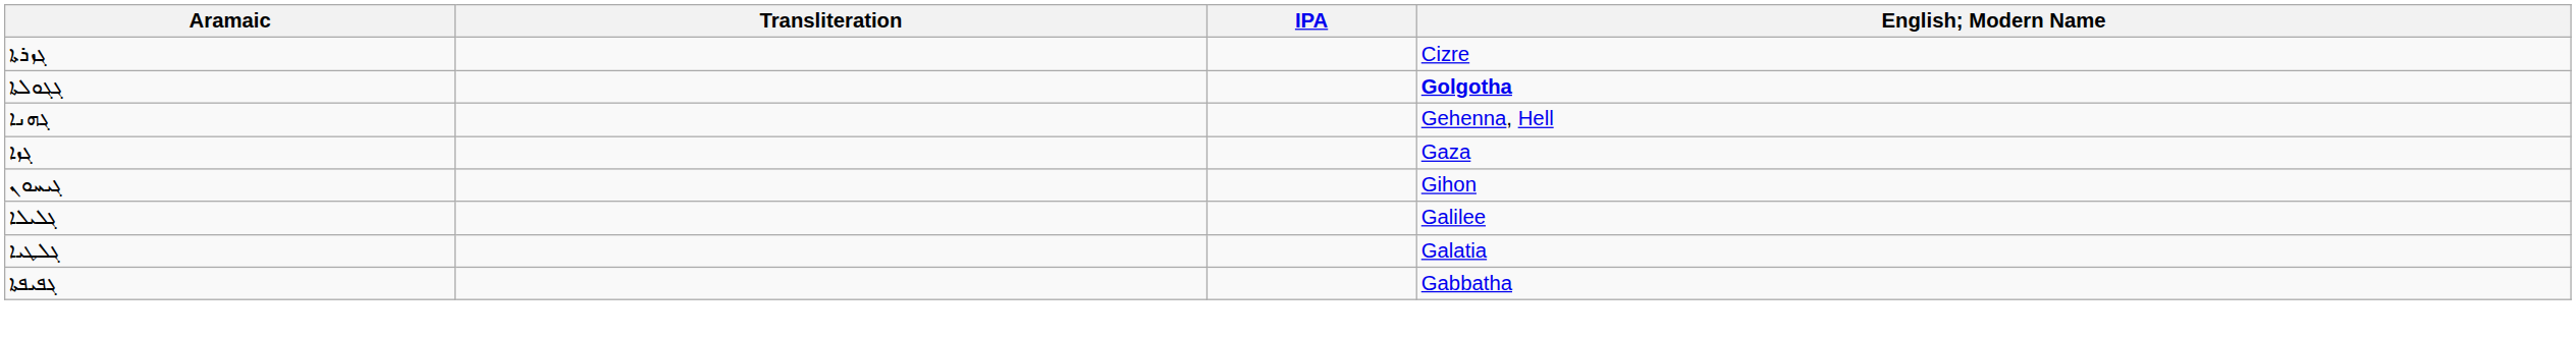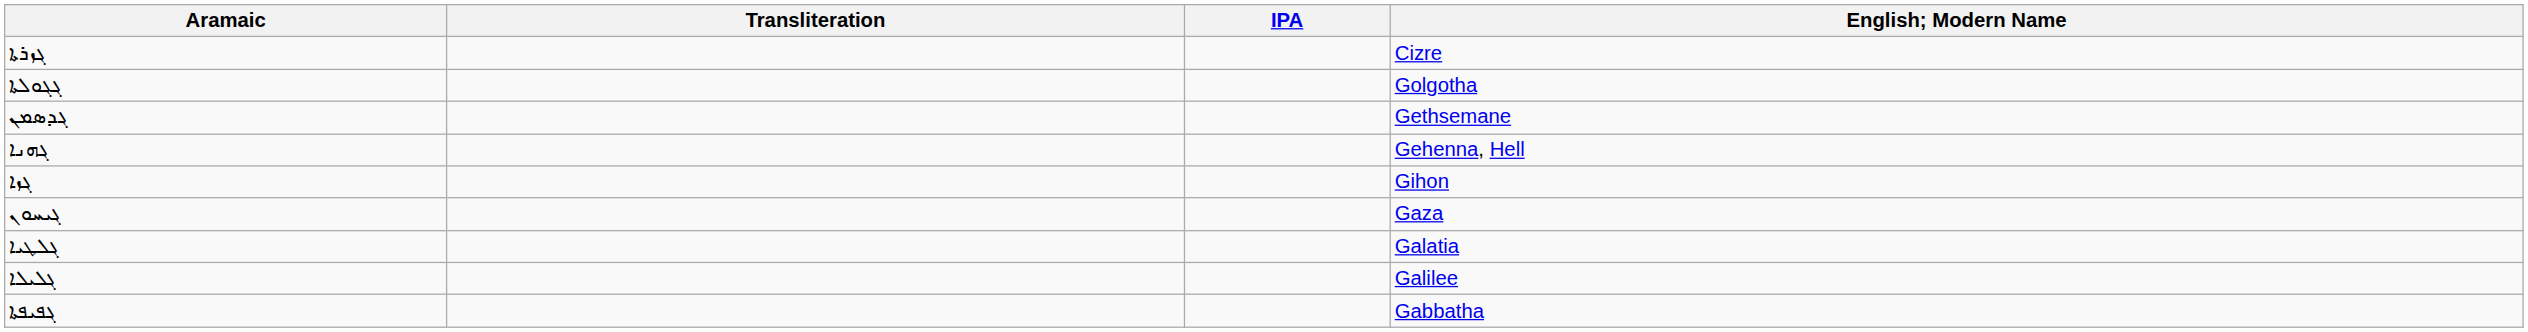ܓܓܘܠܬܐ | English; Modern Name: bold -> normal
+ row: ܓܕܣܡܢ | Gethsemane
ܓܙܐ | English; Modern Name: Gaza -> Gihon
ܓܝܚܘܢ | English; Modern Name: Gihon -> Gaza
rows swapped: ܓܠܛܝܐ <-> ܓܠܝܠܐ
